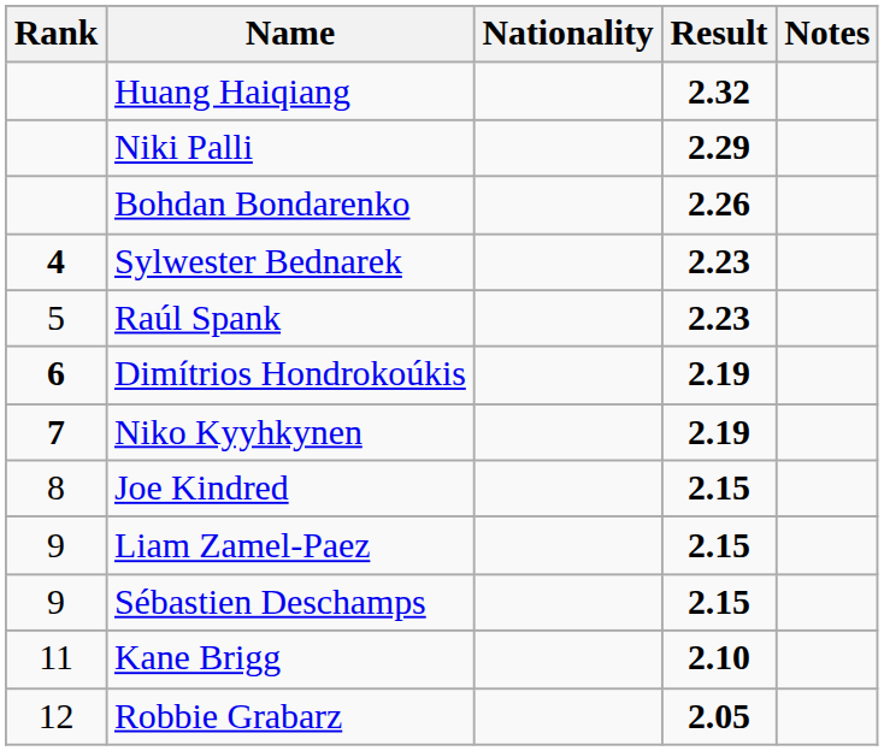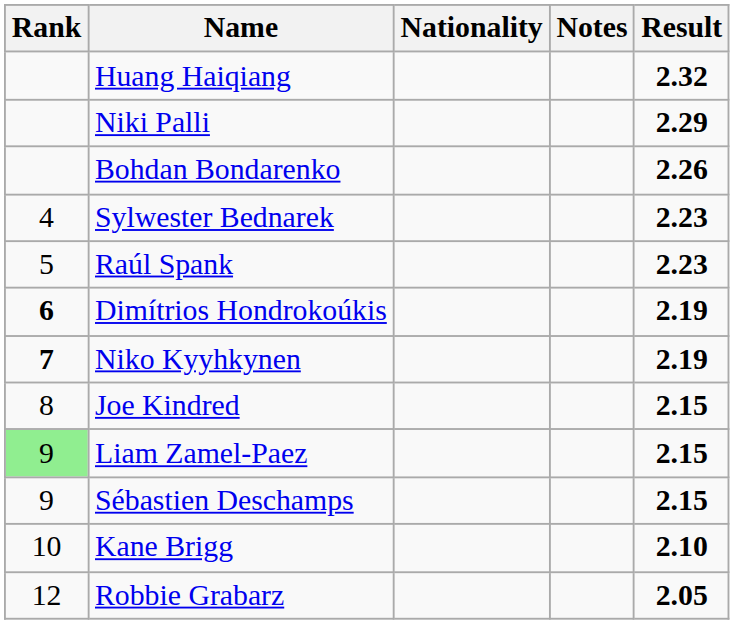columns swapped: Result <-> Notes
Sylwester Bednarek | Rank: bold -> normal
Liam Zamel-Paez | Rank: no background -> lightgreen background
Kane Brigg | Rank: 11 -> 10
